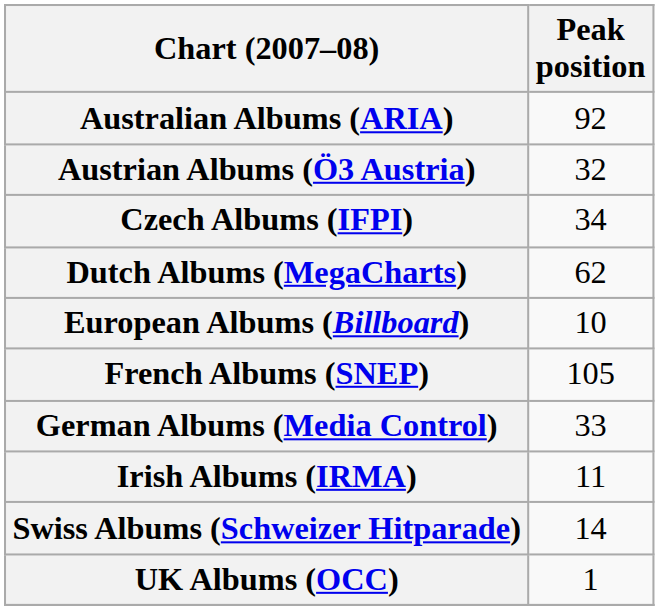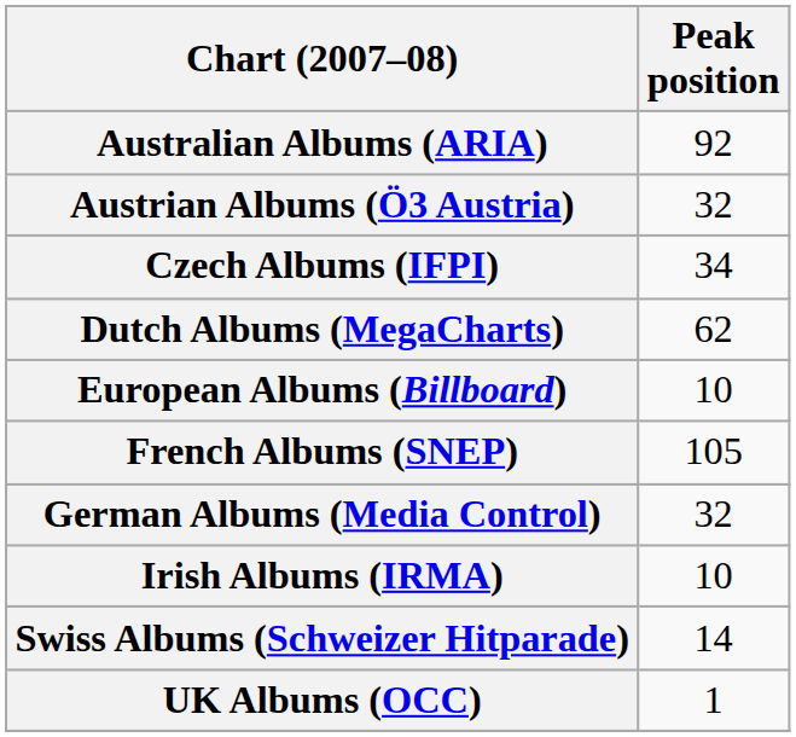German Albums (Media Control) | Peak position: 33 -> 32
Irish Albums (IRMA) | Peak position: 11 -> 10
